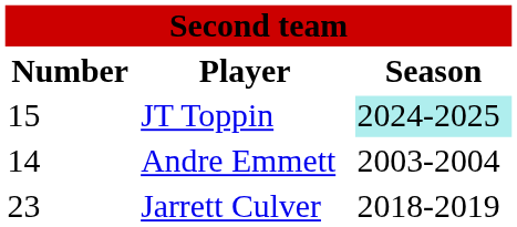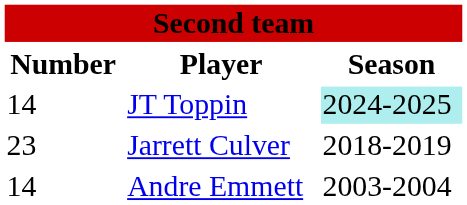JT Toppin | Number: 15 -> 14
rows swapped: Jarrett Culver <-> Andre Emmett
